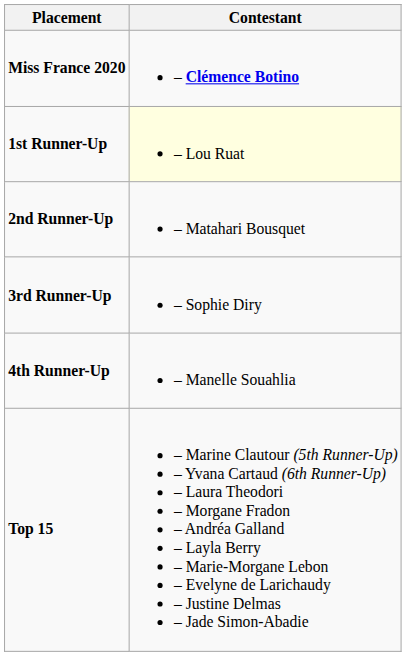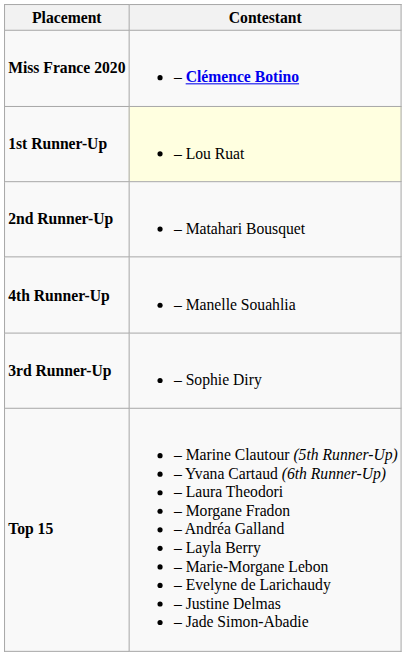rows swapped: 3rd Runner-Up <-> 4th Runner-Up
